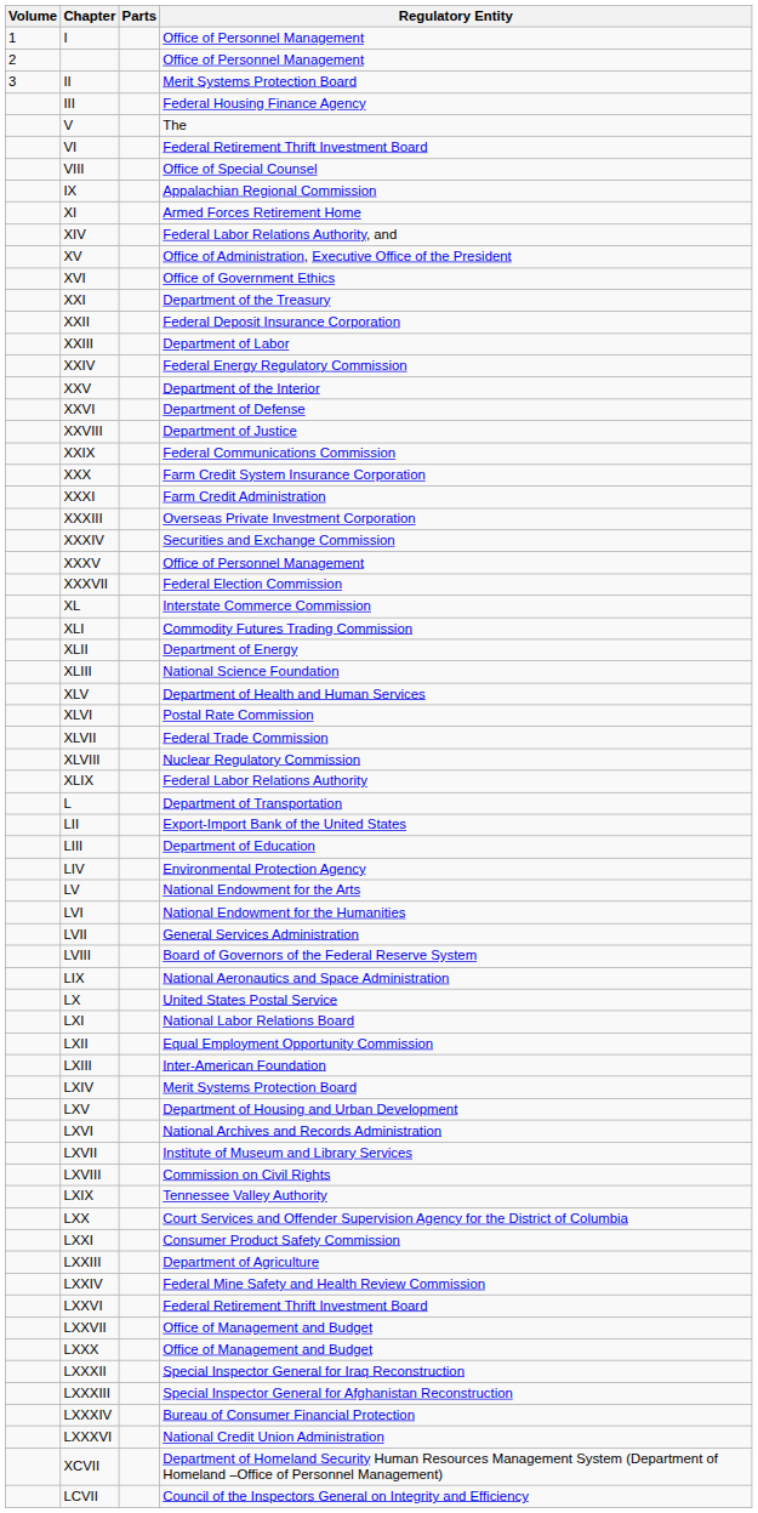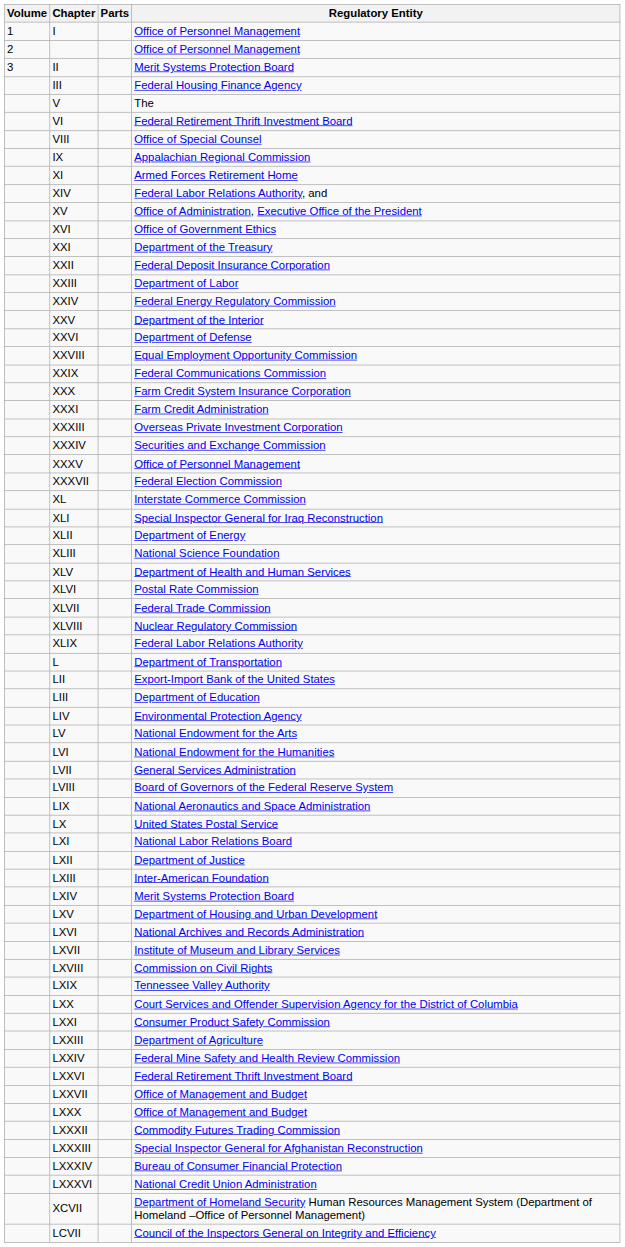XXVIII | Regulatory Entity: Department of Justice -> Equal Employment Opportunity Commission
XLI | Regulatory Entity: Commodity Futures Trading Commission -> Special Inspector General for Iraq Reconstruction
LXII | Regulatory Entity: Equal Employment Opportunity Commission -> Department of Justice
LXXXII | Regulatory Entity: Special Inspector General for Iraq Reconstruction -> Commodity Futures Trading Commission
